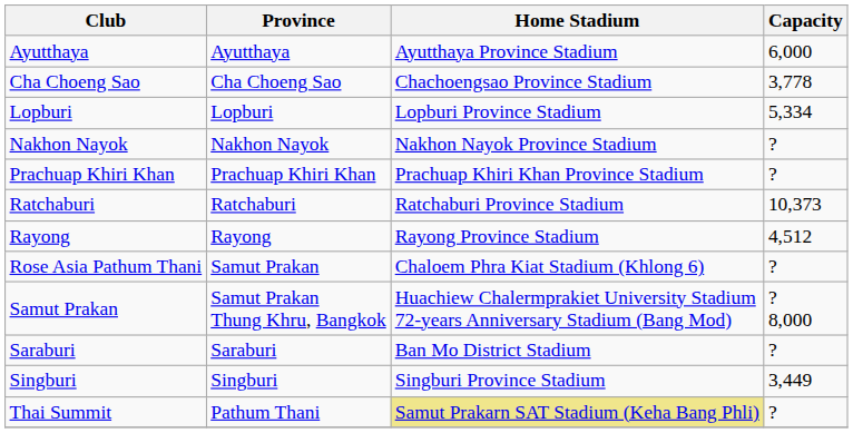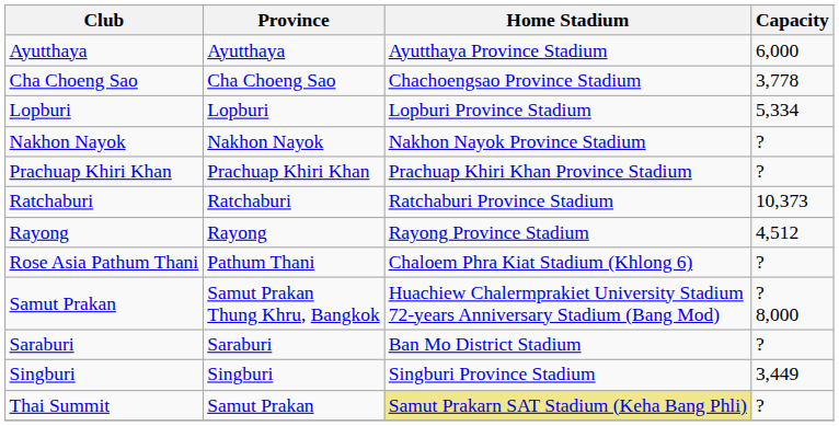Rose Asia Pathum Thani | Province: Samut Prakan -> Pathum Thani
Thai Summit | Province: Pathum Thani -> Samut Prakan
